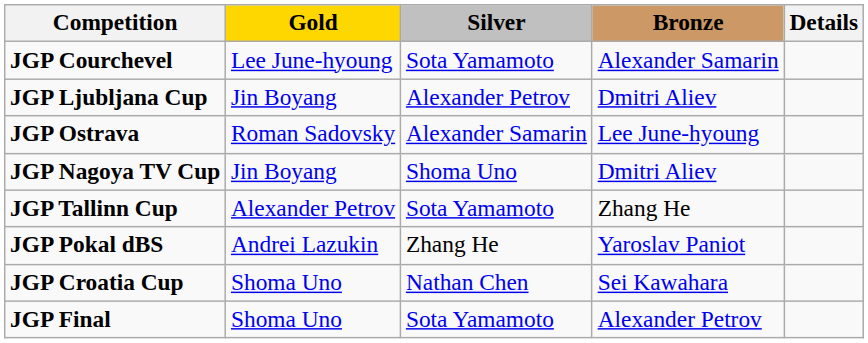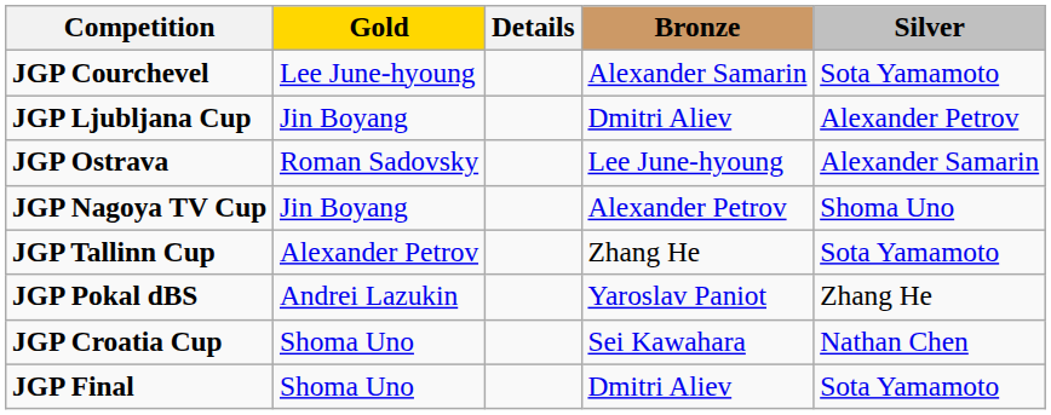columns swapped: Silver <-> Details
JGP Nagoya TV Cup | Bronze: Dmitri Aliev -> Alexander Petrov
JGP Final | Bronze: Alexander Petrov -> Dmitri Aliev
